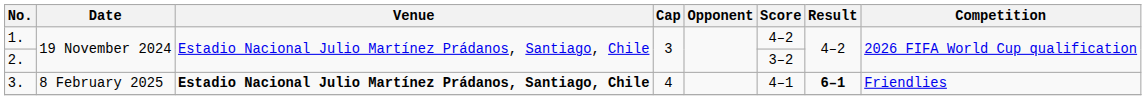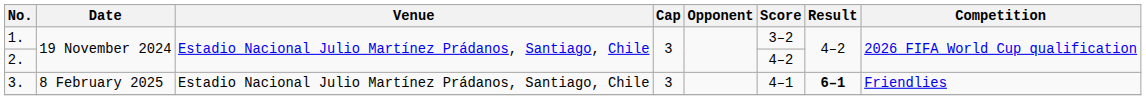1. | Score: 4–2 -> 3–2
2. | Score: 3–2 -> 4–2
3. | Venue: bold -> normal
3. | Cap: 4 -> 3
